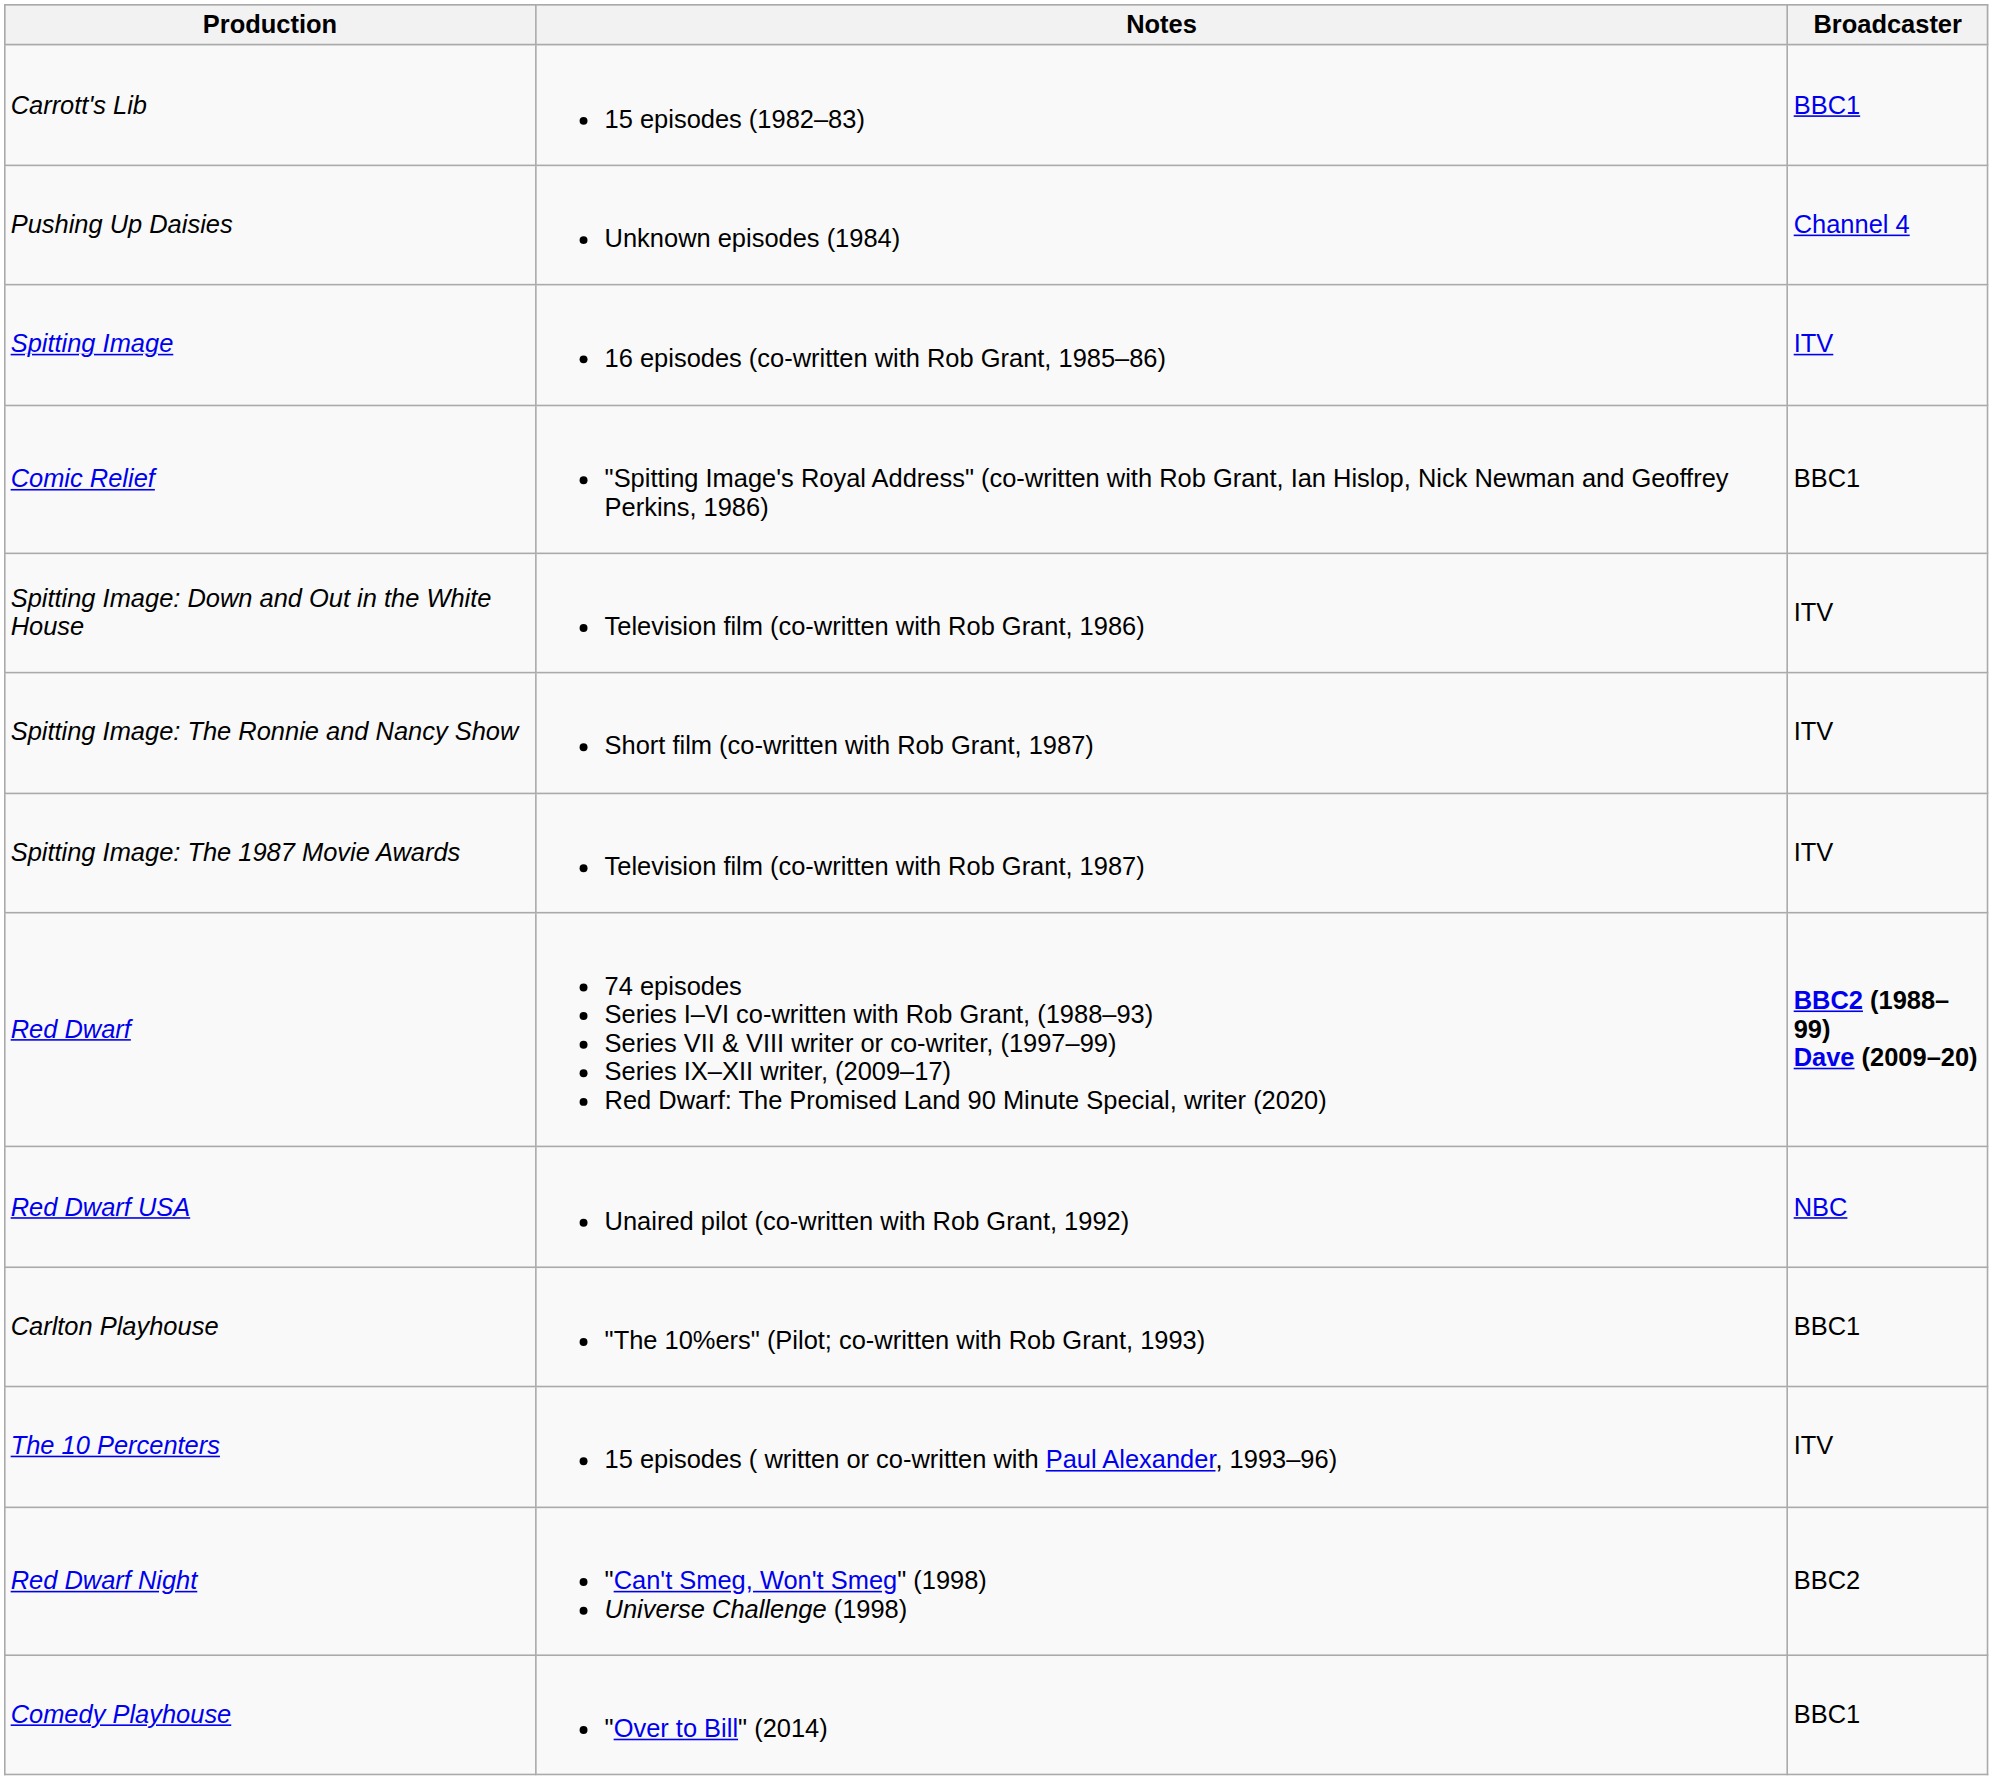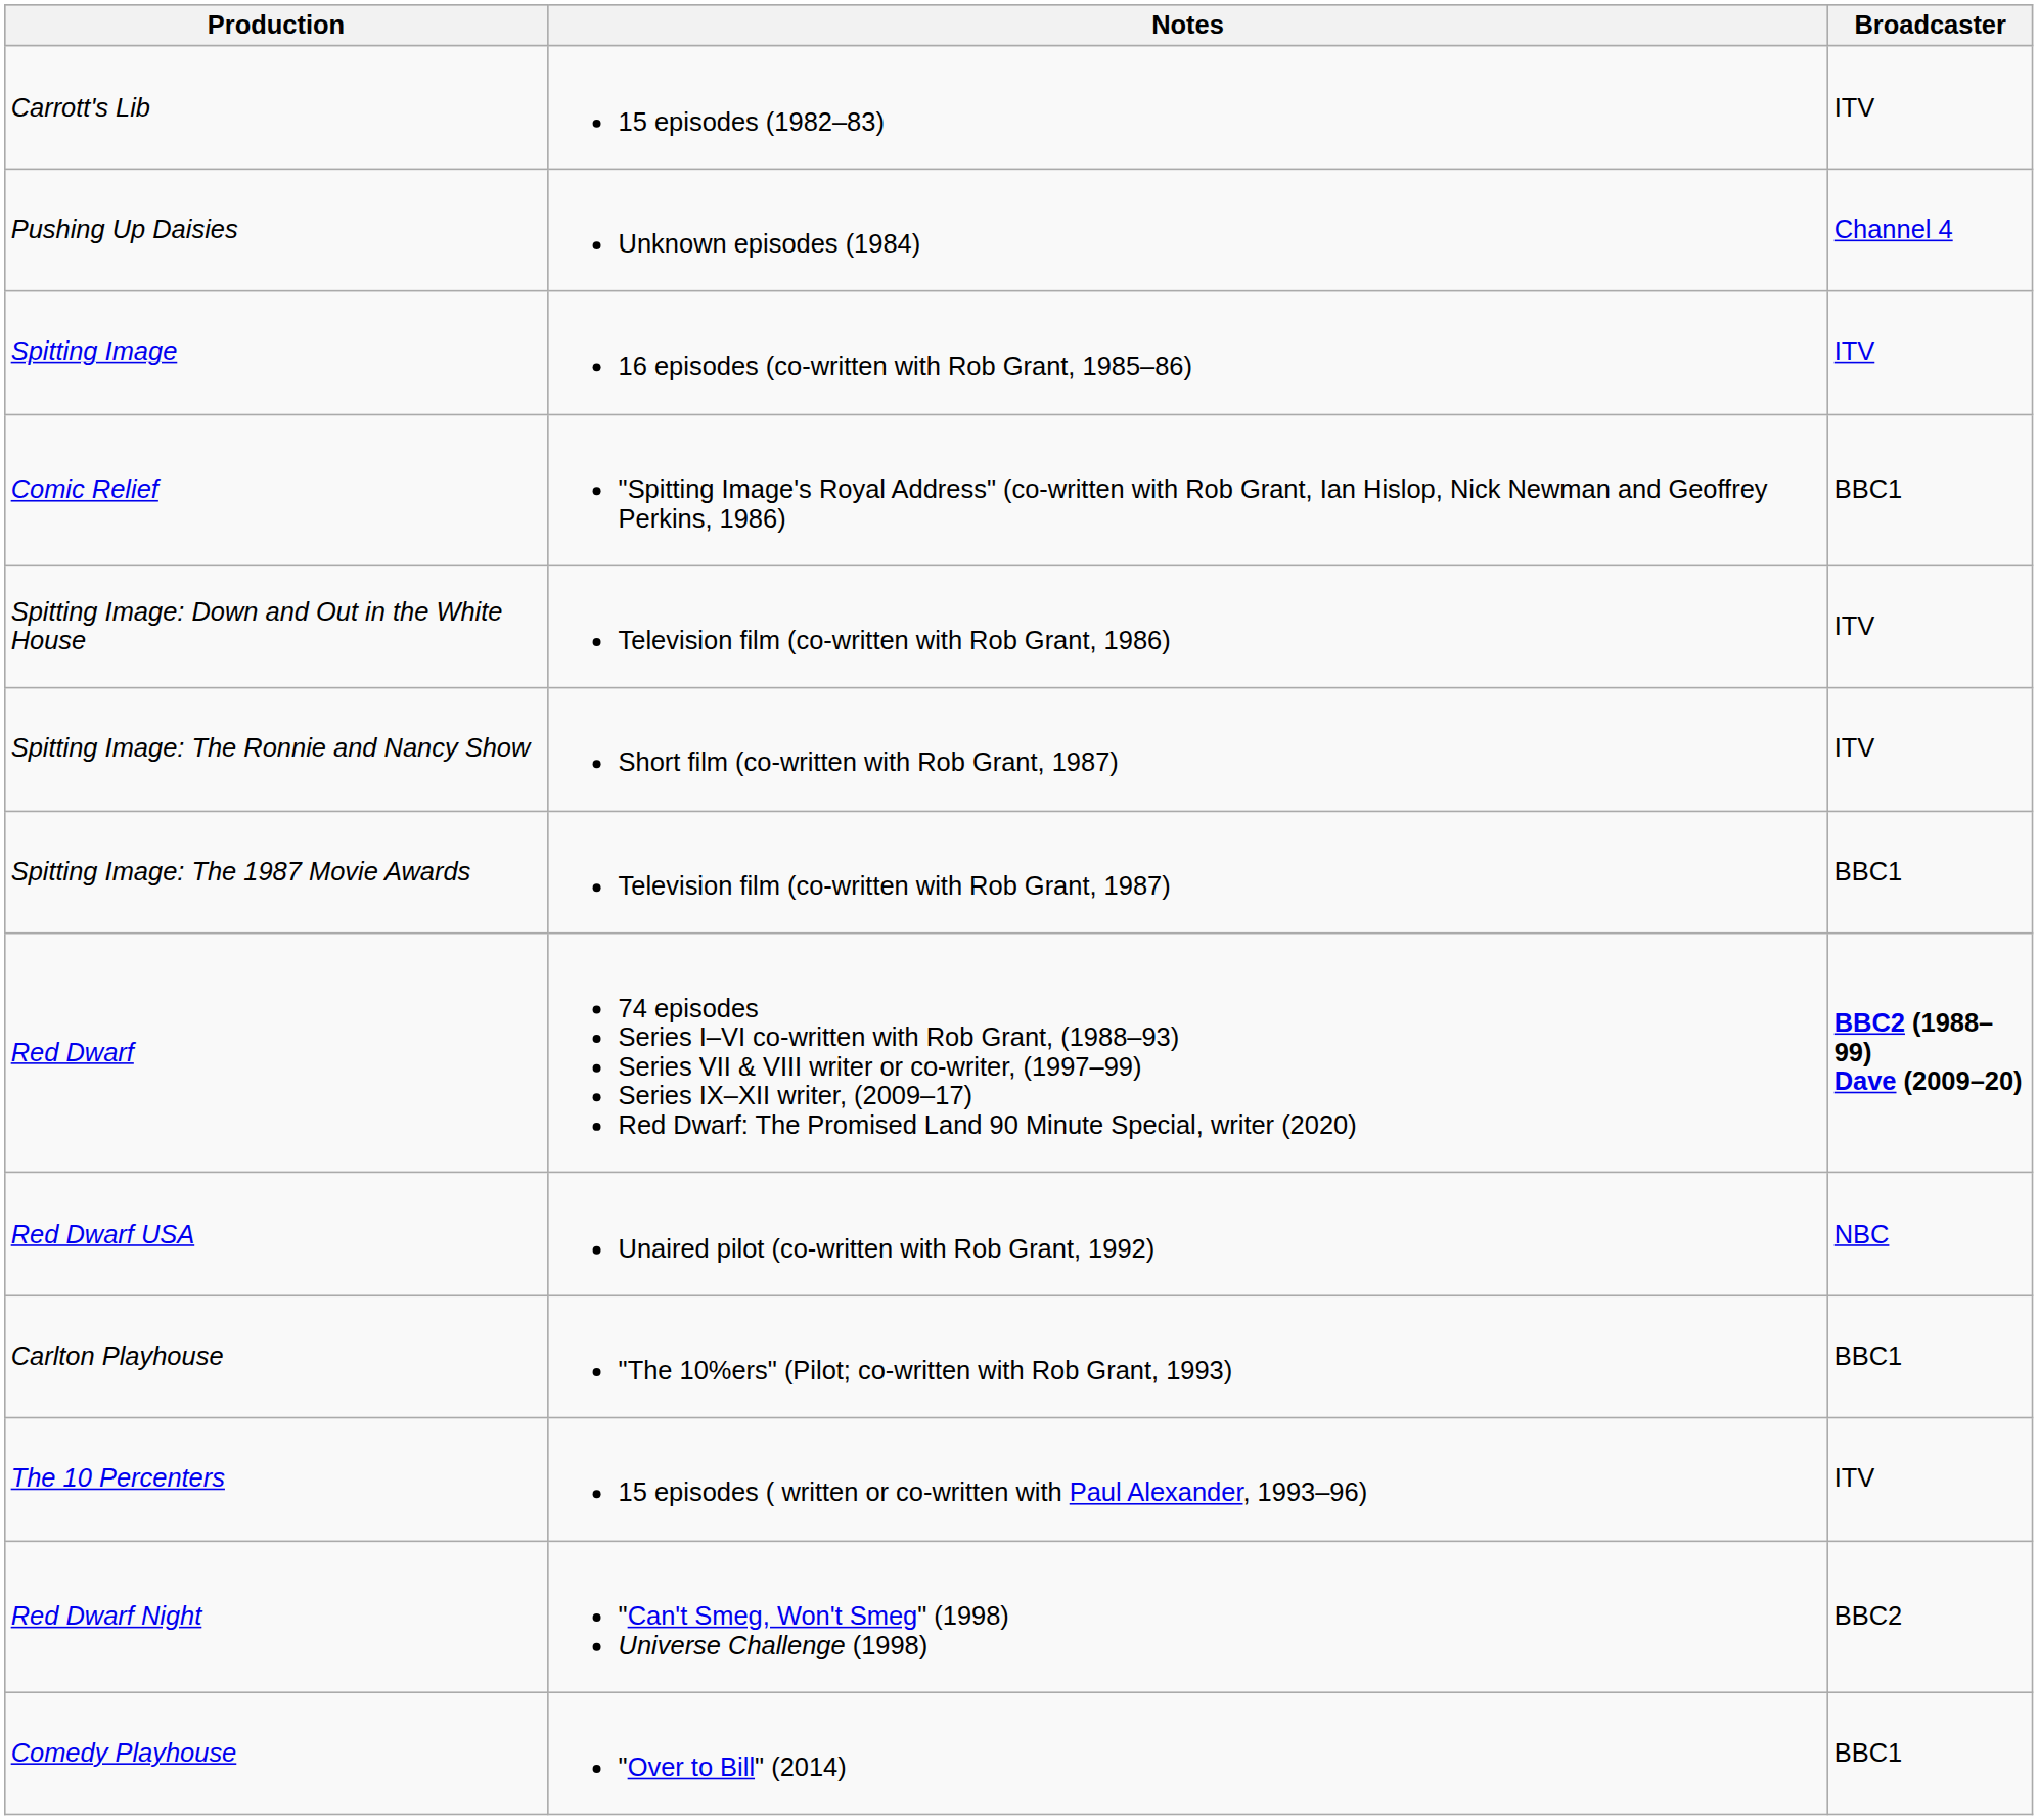Carrott's Lib | Broadcaster: BBC1 -> ITV
Spitting Image: The 1987 Movie Awards | Broadcaster: ITV -> BBC1
